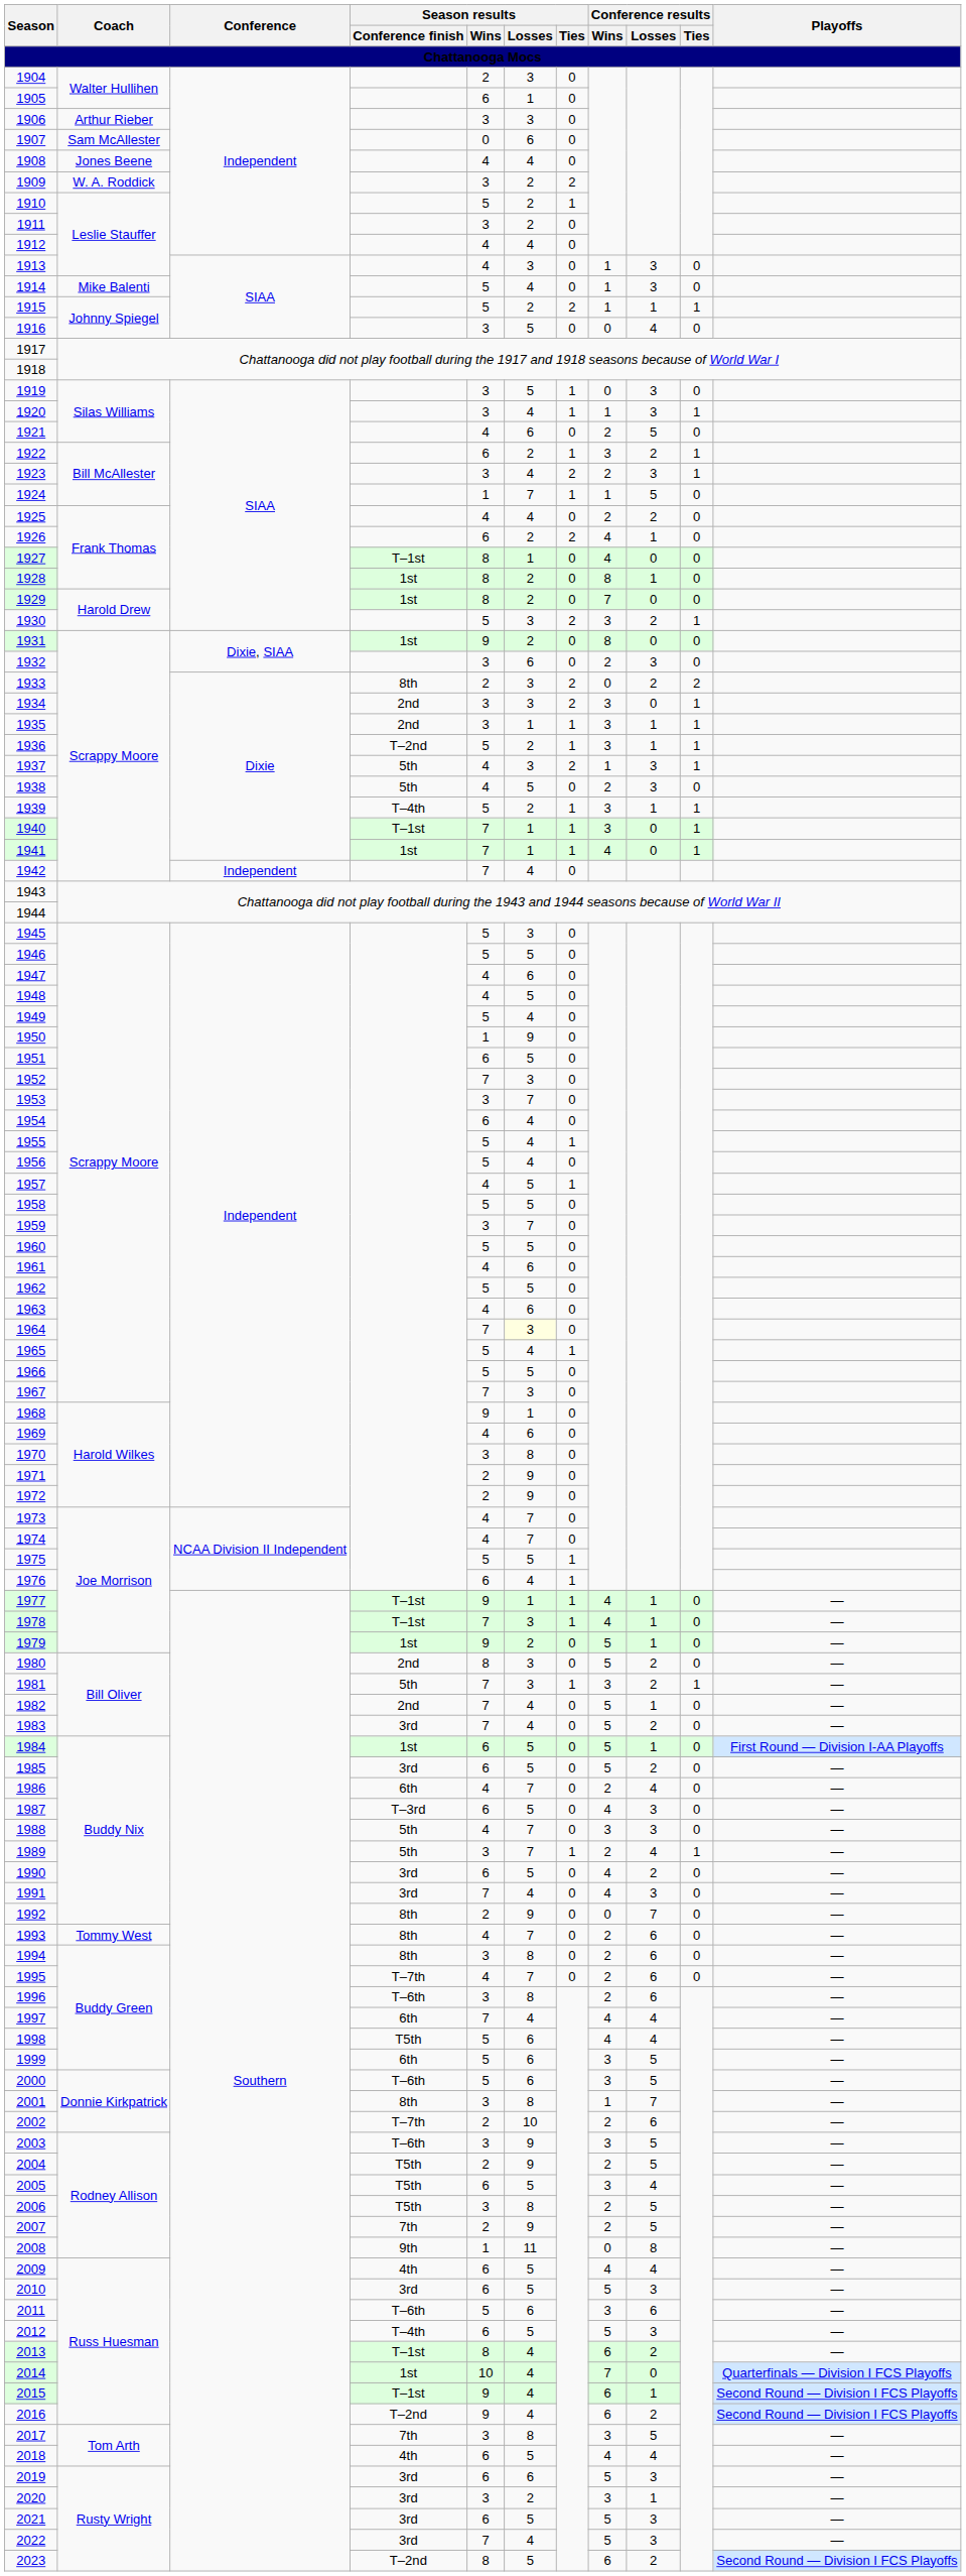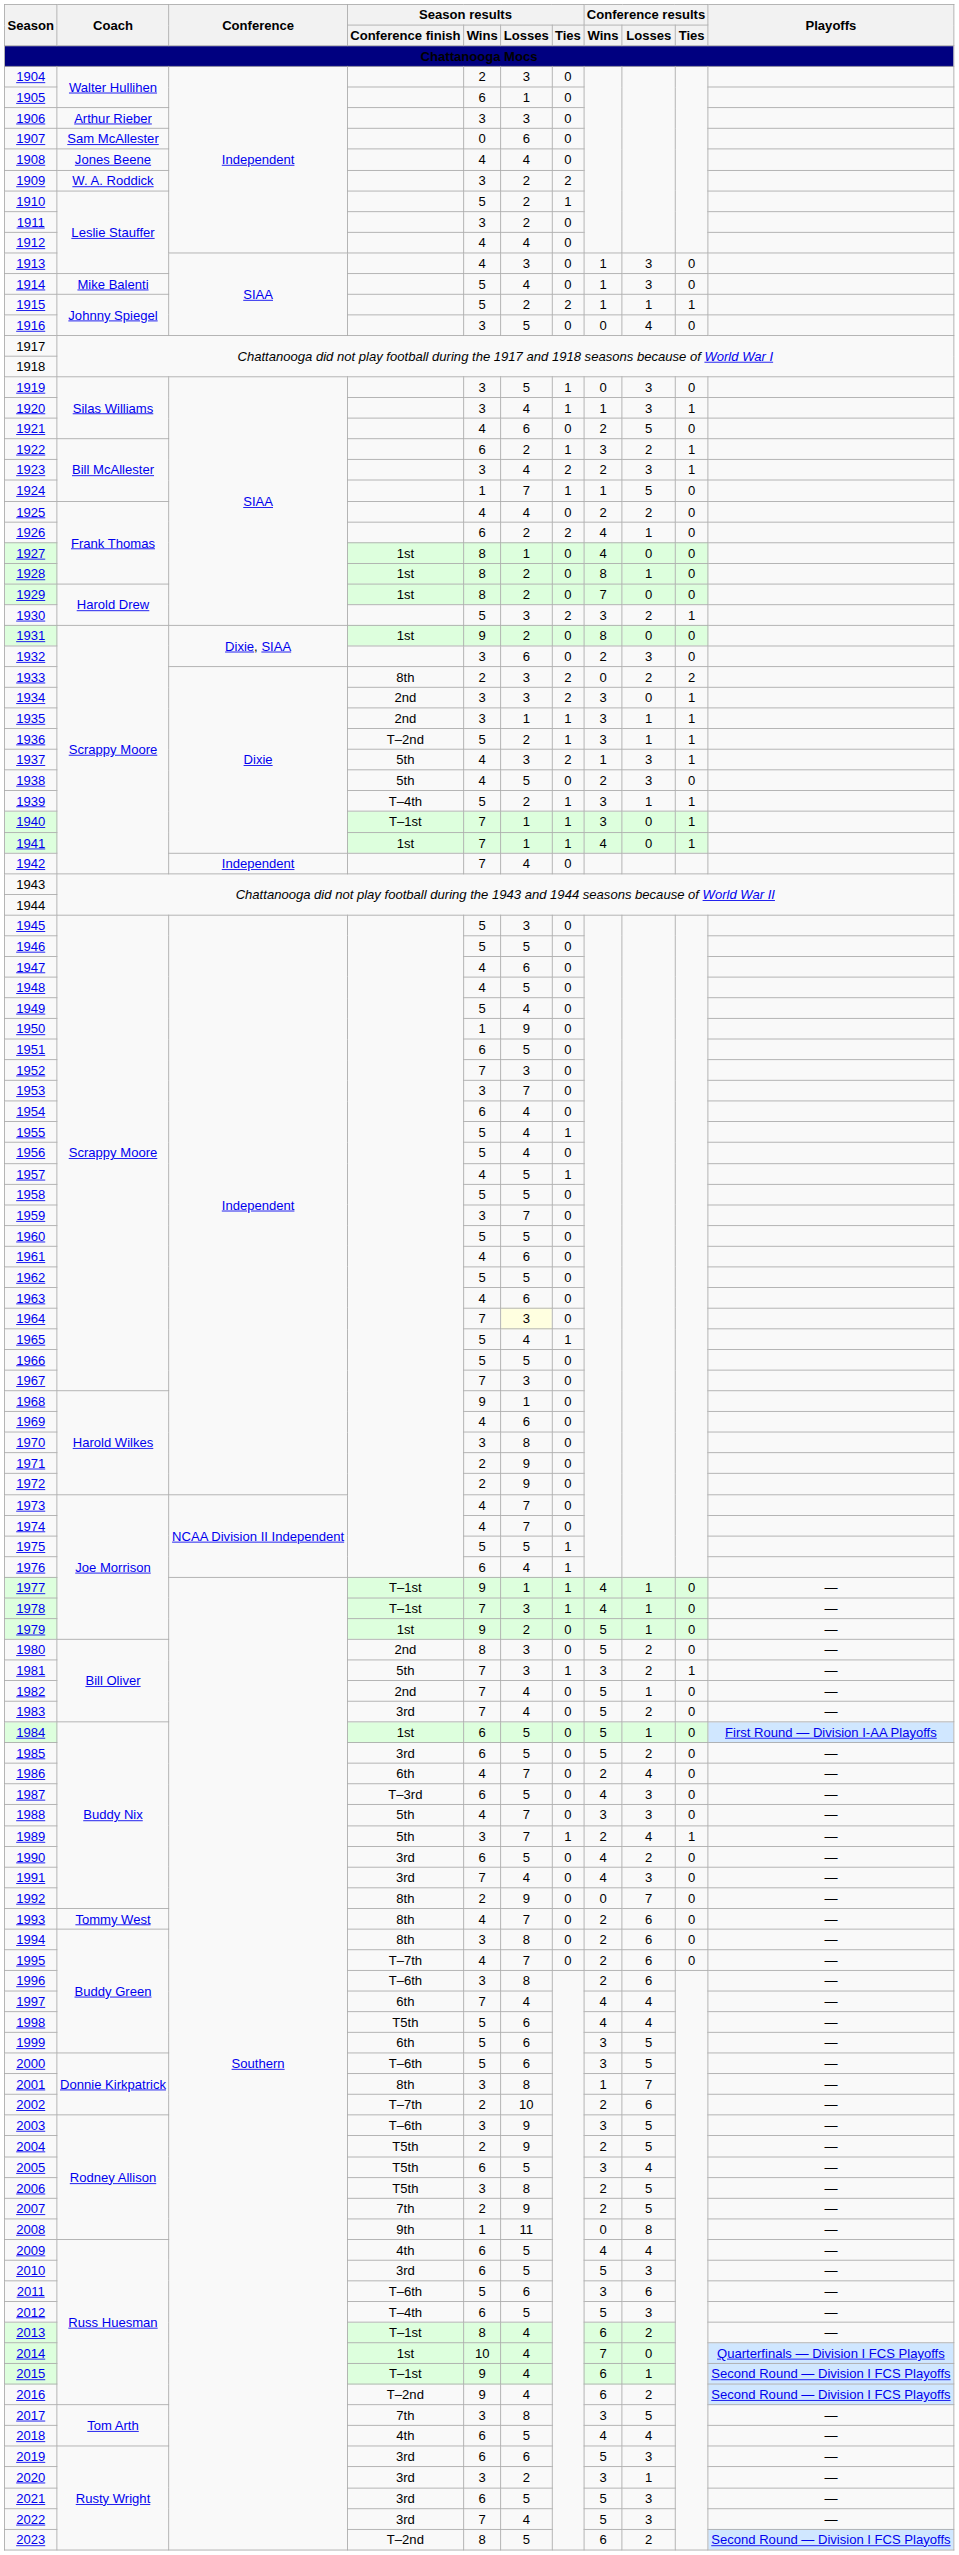1927 | Season results / Conference finish: T–1st -> 1st
